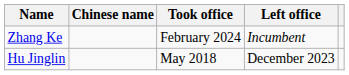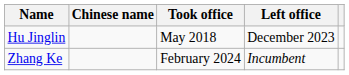rows swapped: Hu Jinglin <-> Zhang Ke
